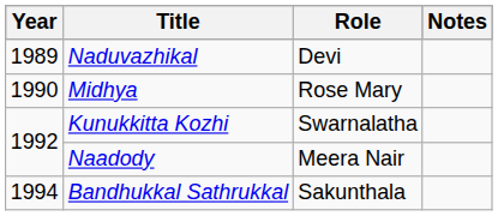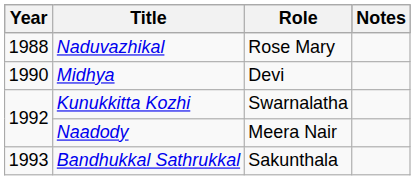Naduvazhikal | Year: 1989 -> 1988
Naduvazhikal | Role: Devi -> Rose Mary
Midhya | Role: Rose Mary -> Devi
Bandhukkal Sathrukkal | Year: 1994 -> 1993
